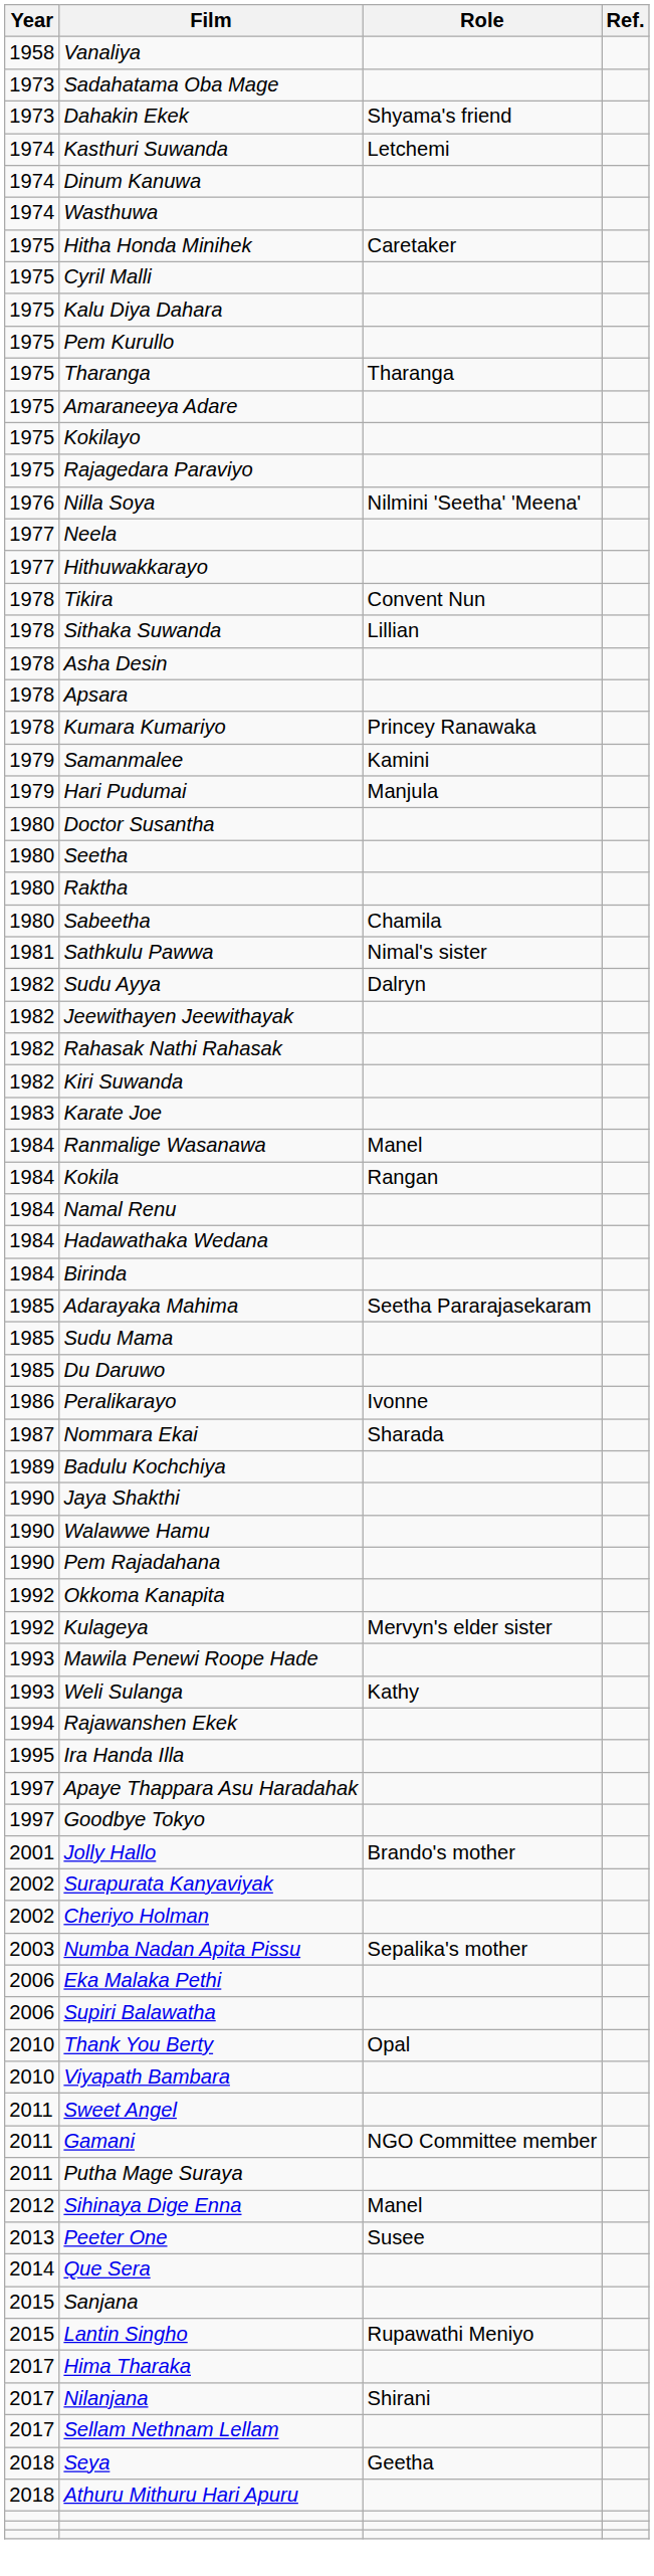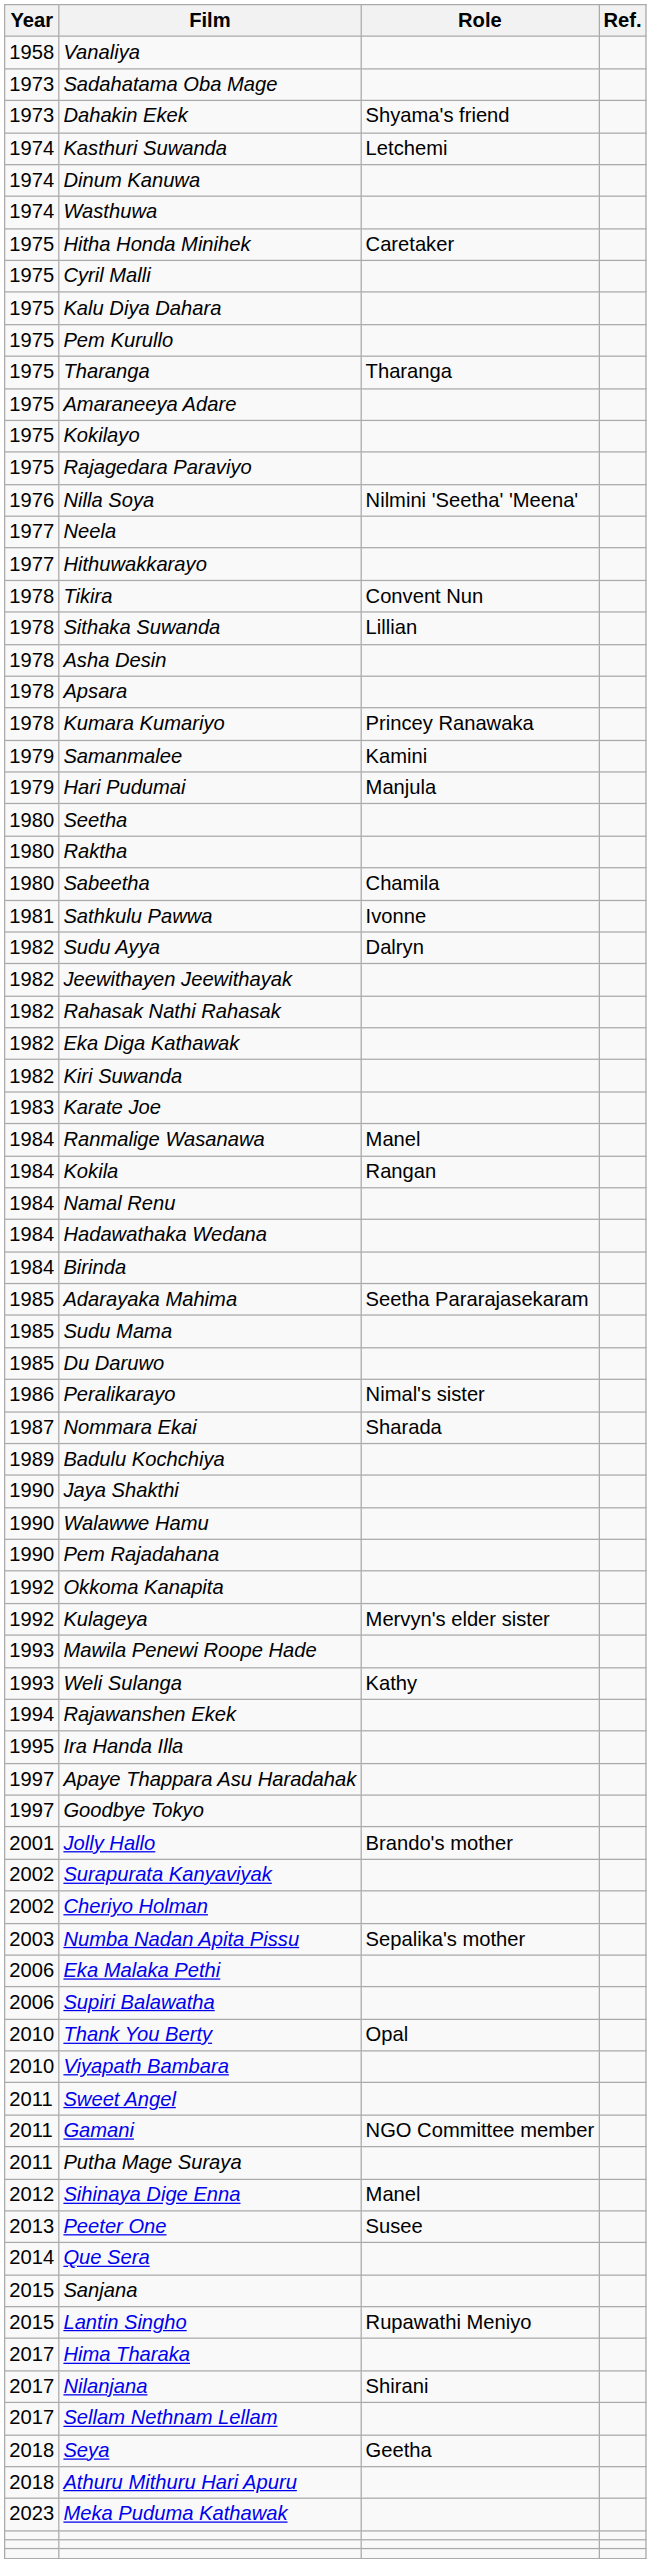- row: 1980 | Doctor Susantha
Sathkulu Pawwa | Role: Nimal's sister -> Ivonne
+ row: 1982 | Eka Diga Kathawak
Peralikarayo | Role: Ivonne -> Nimal's sister
+ row: 2023 | Meka Puduma Kathawak
